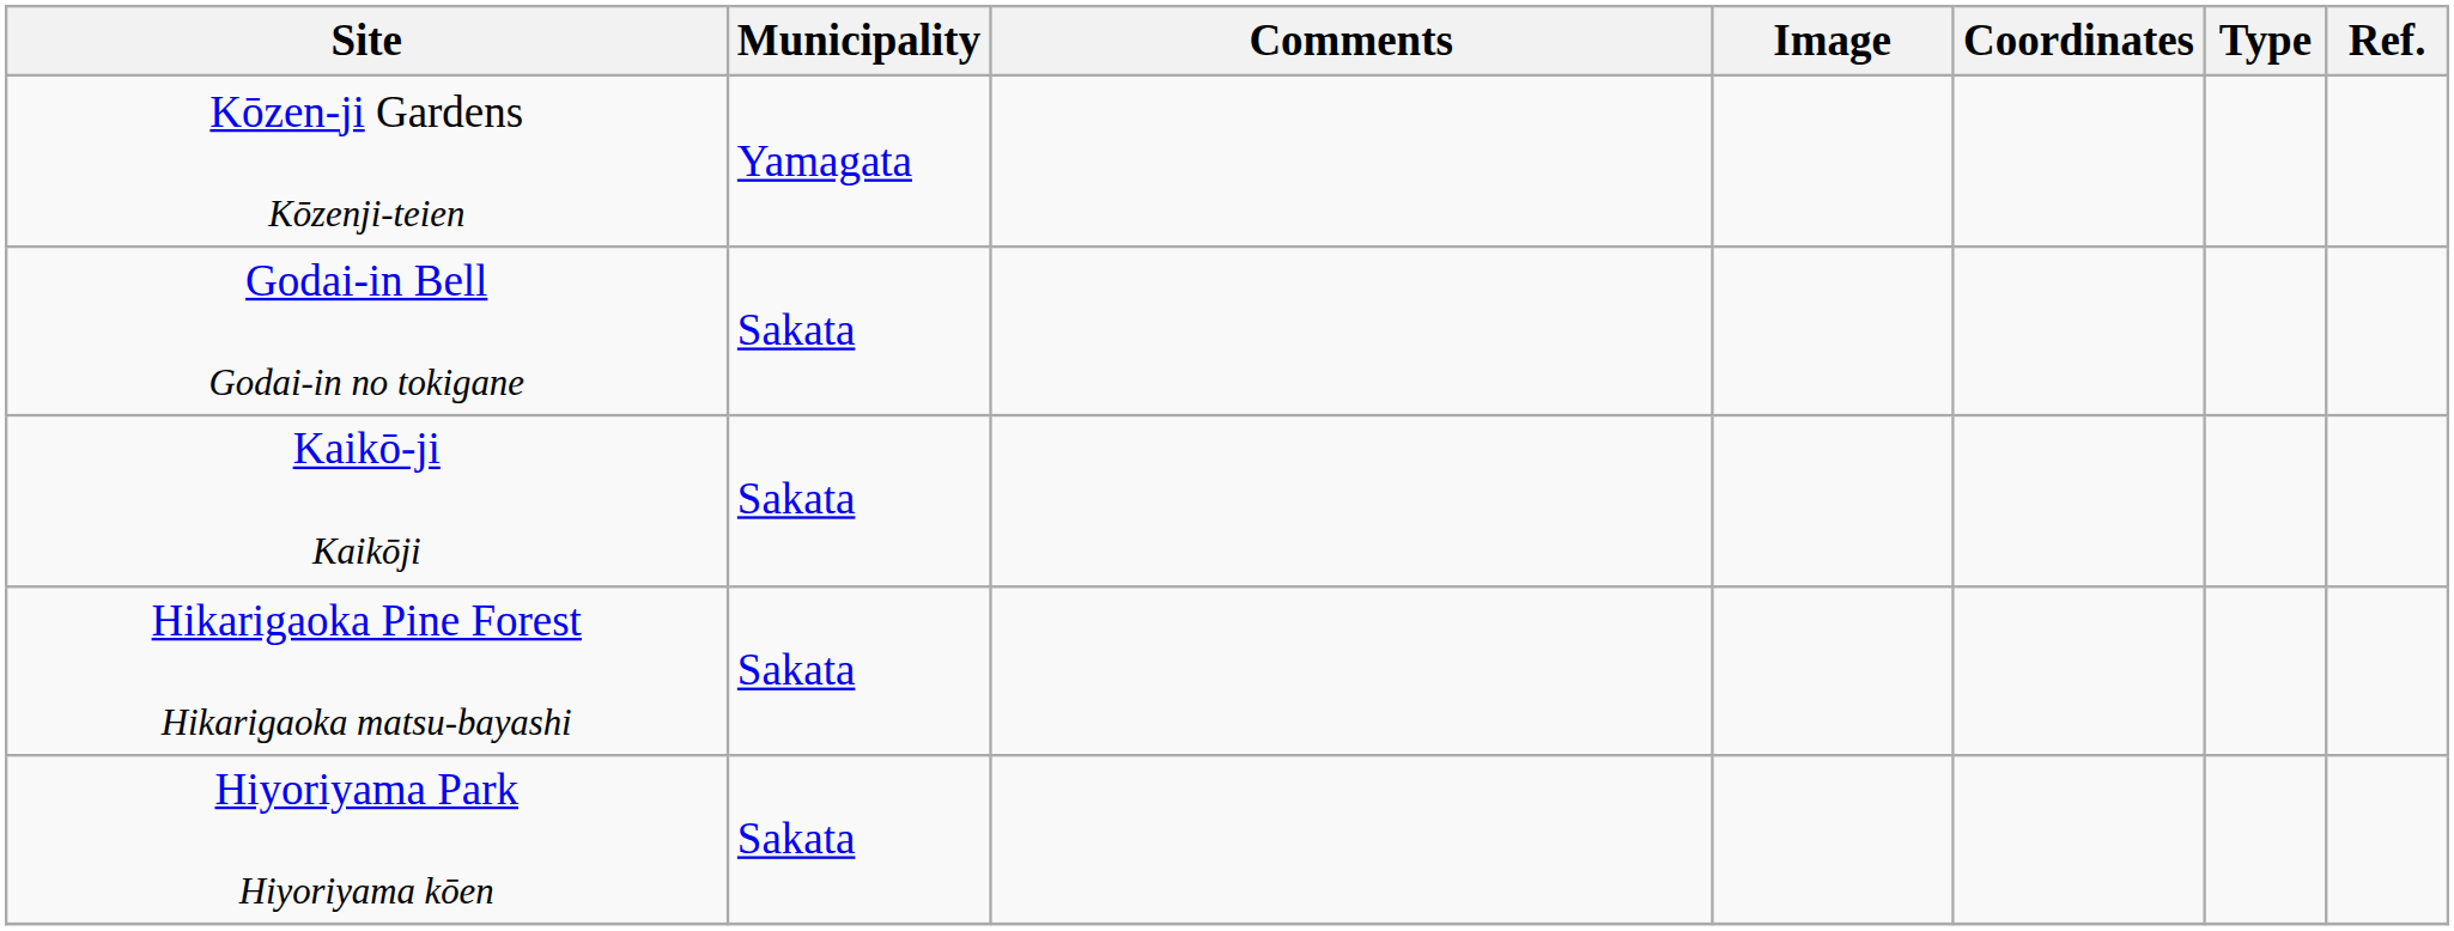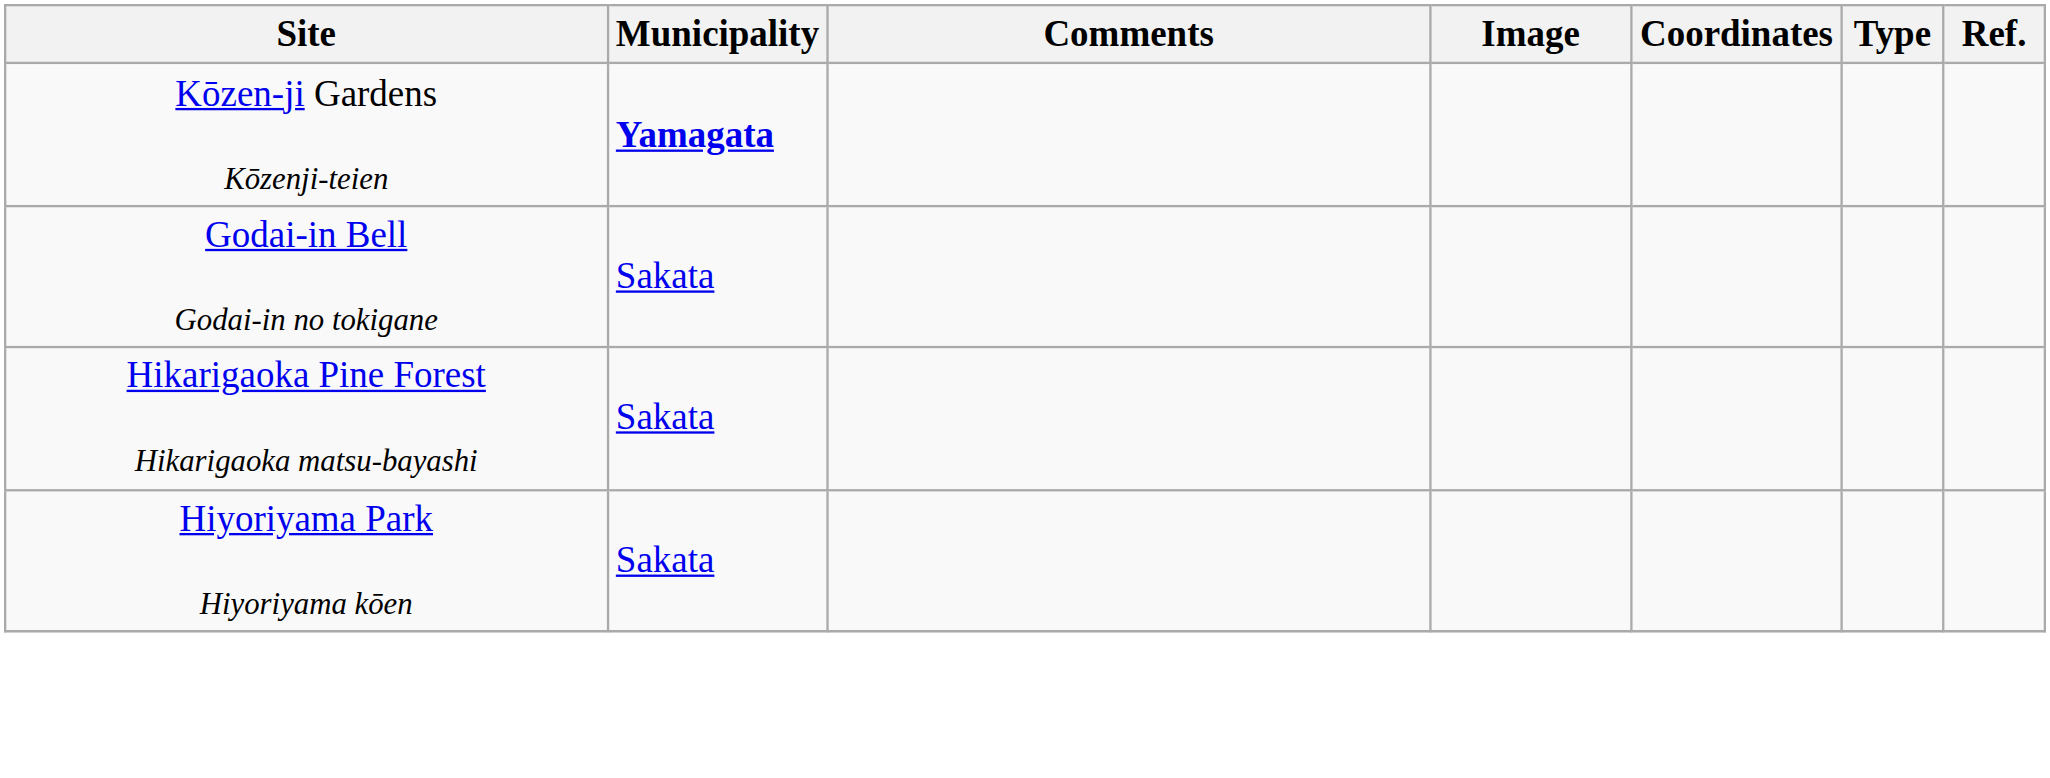Kōzen-ji Gardens Kōzenji-teien | Municipality: normal -> bold
- row: Kaikō-ji Kaikōji | Sakata
